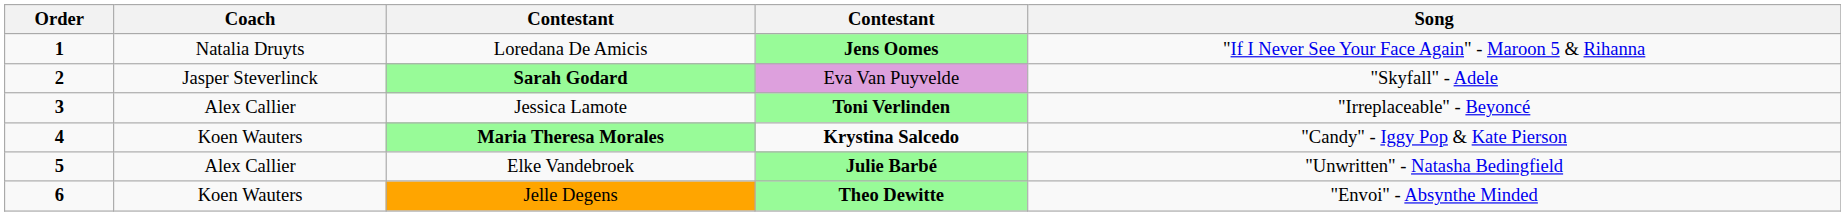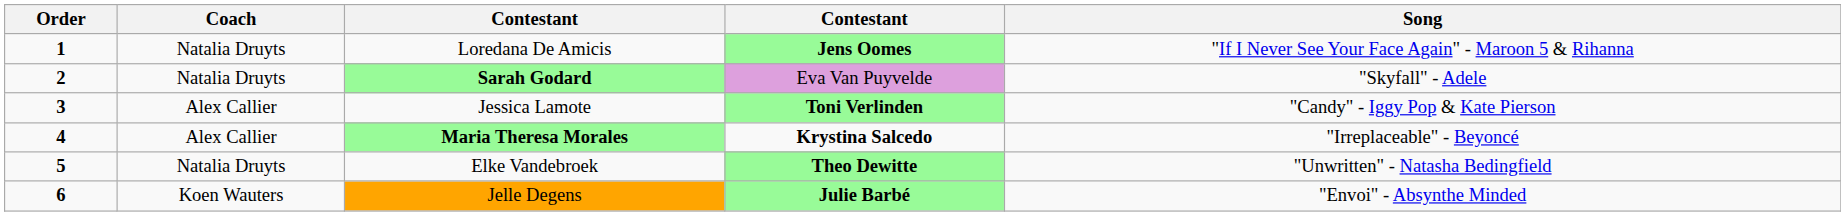Sarah Godard | Coach: Jasper Steverlinck -> Natalia Druyts
Jessica Lamote | Song: "Irreplaceable" - Beyoncé -> "Candy" - Iggy Pop & Kate Pierson
Maria Theresa Morales | Coach: Koen Wauters -> Alex Callier
Maria Theresa Morales | Song: "Candy" - Iggy Pop & Kate Pierson -> "Irreplaceable" - Beyoncé
Elke Vandebroek | Coach: Alex Callier -> Natalia Druyts
Elke Vandebroek | column 4: Julie Barbé -> Theo Dewitte
Jelle Degens | column 4: Theo Dewitte -> Julie Barbé
